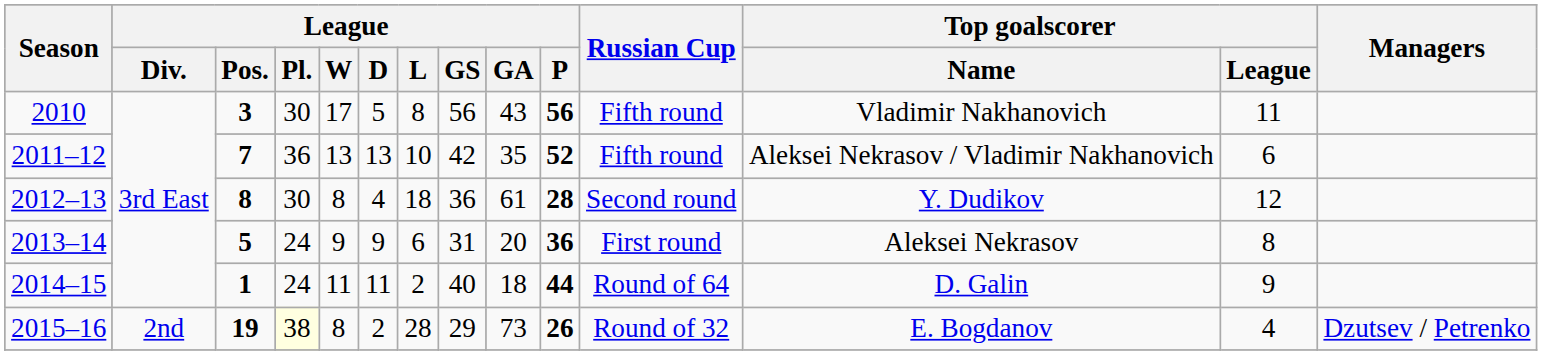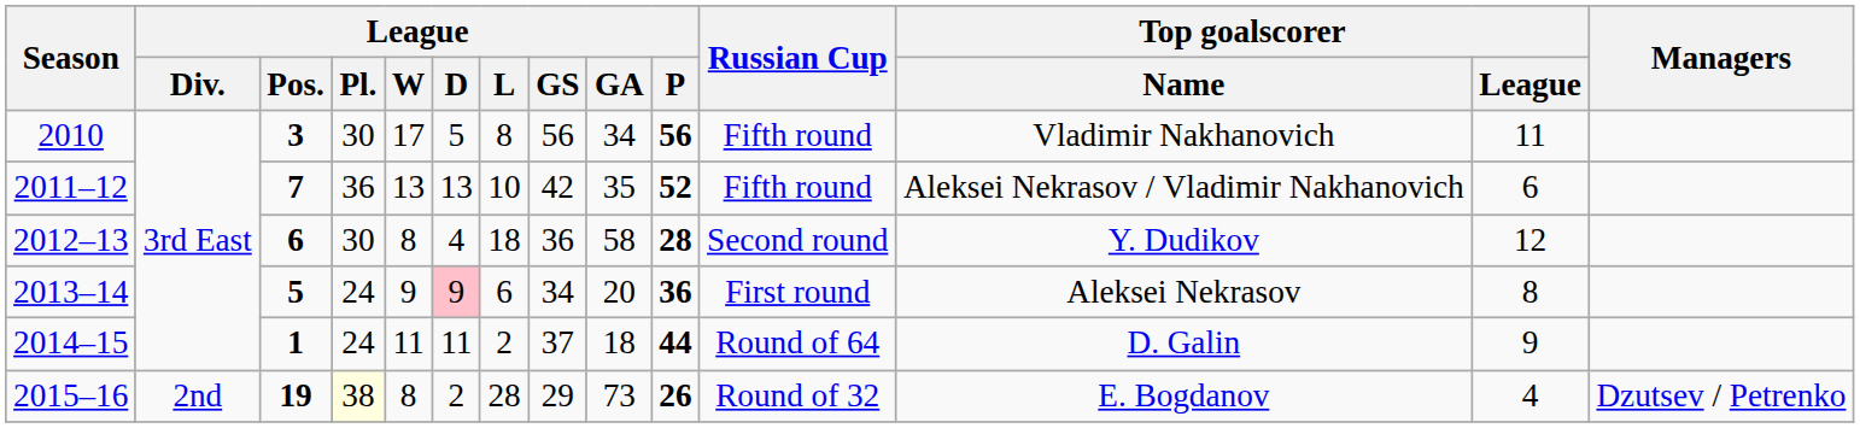2010 | League / GA: 43 -> 34
2012–13 | League / Pos.: 8 -> 6
2012–13 | League / GA: 61 -> 58
2013–14 | League / D: no background -> pink background
2013–14 | League / GS: 31 -> 34
2014–15 | League / GS: 40 -> 37
